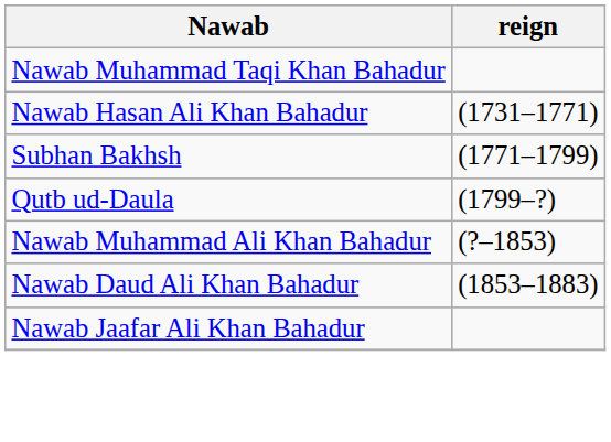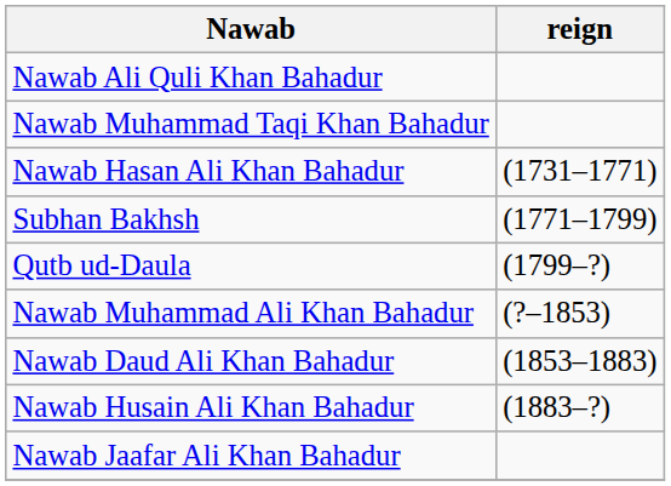+ row: Nawab Ali Quli Khan Bahadur
+ row: Nawab Husain Ali Khan Bahadur | (1883–?)
